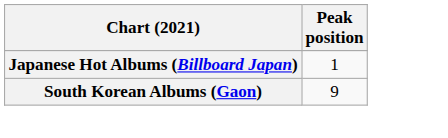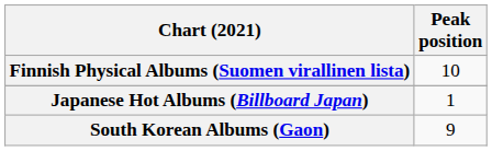+ row: Finnish Physical Albums (Suomen virallinen lista) | 10
